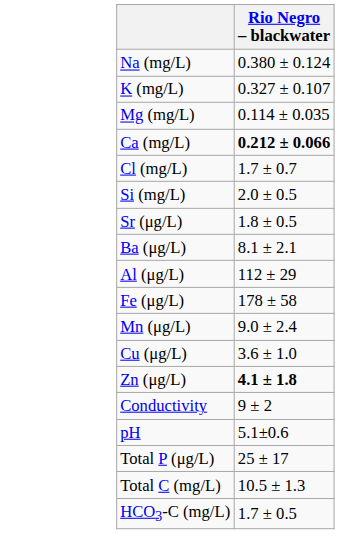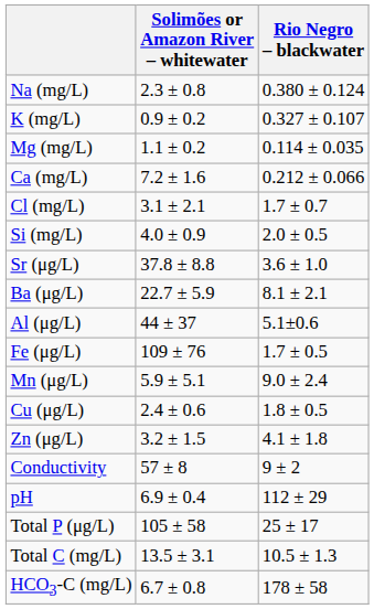+ column: Solimões or Amazon River – whitewater | 2.3 ± 0.8 | 0.9 ± 0.2 | 1.1 ± 0.2 | 7.2 ± 1.6 | 3.1 ± 2.1 | 4.0 ± 0.9 | 37.8 ± 8.8 | 22.7 ± 5.9 | 44 ± 37 | 109 ± 76 | 5.9 ± 5.1 | 2.4 ± 0.6 | 3.2 ± 1.5 | 57 ± 8 | 6.9 ± 0.4 | 105 ± 58 | 13.5 ± 3.1 | 6.7 ± 0.8
Ca (mg/L) | Rio Negro – blackwater: bold -> normal
Sr (μg/L) | Rio Negro – blackwater: 1.8 ± 0.5 -> 3.6 ± 1.0
Al (μg/L) | Rio Negro – blackwater: 112 ± 29 -> 5.1±0.6
Fe (μg/L) | Rio Negro – blackwater: 178 ± 58 -> 1.7 ± 0.5
Cu (μg/L) | Rio Negro – blackwater: 3.6 ± 1.0 -> 1.8 ± 0.5
Zn (μg/L) | Rio Negro – blackwater: bold -> normal
pH | Rio Negro – blackwater: 5.1±0.6 -> 112 ± 29
HCO3-C (mg/L) | Rio Negro – blackwater: 1.7 ± 0.5 -> 178 ± 58
